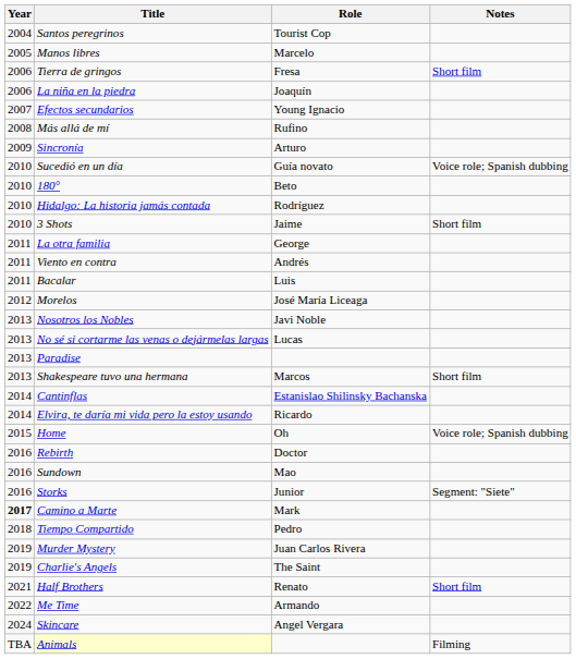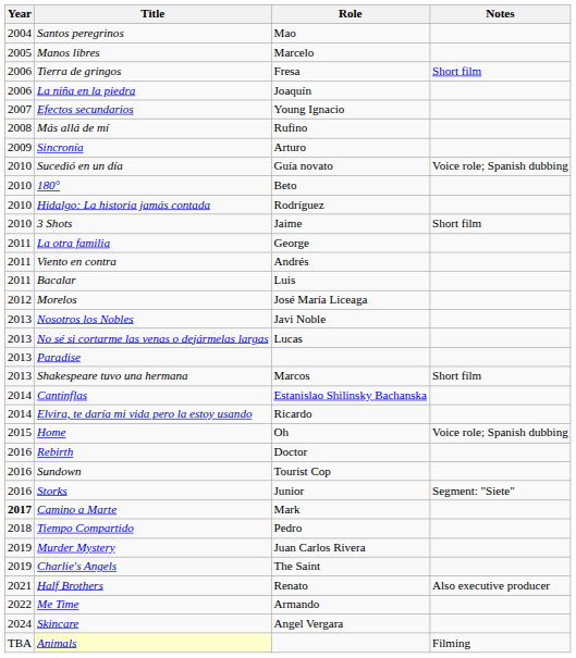Santos peregrinos | Role: Tourist Cop -> Mao
Sundown | Role: Mao -> Tourist Cop
Half Brothers | Notes: Short film -> Also executive producer
